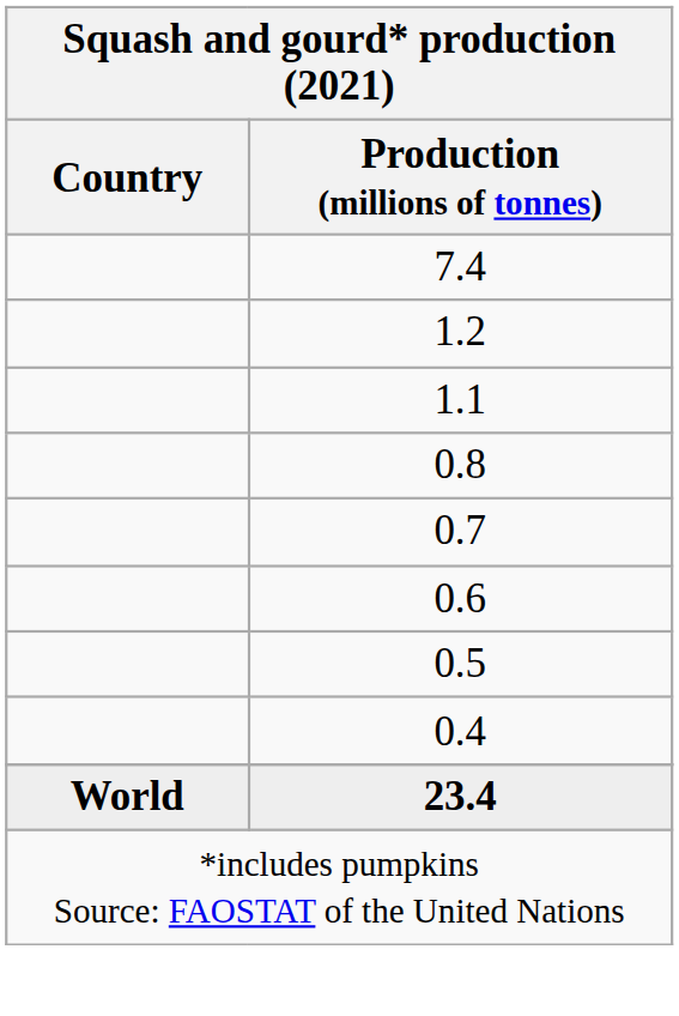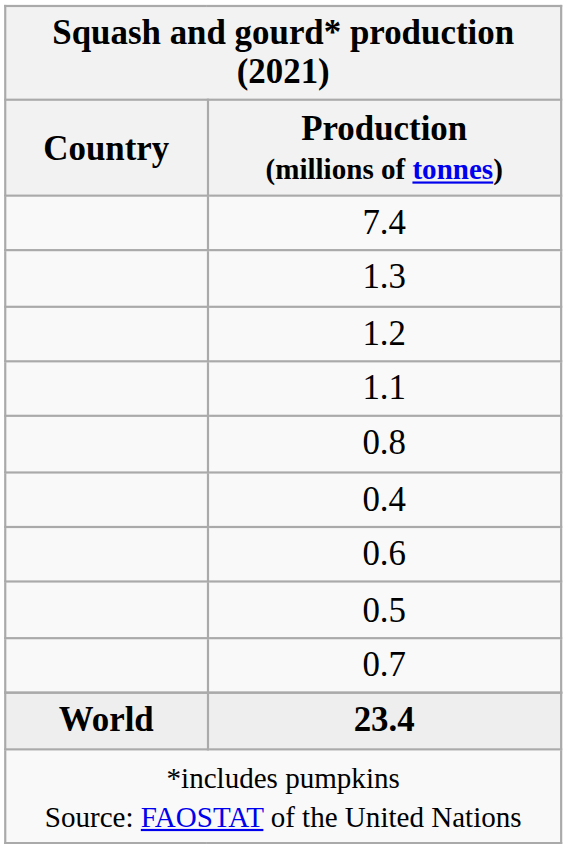+ row: 1.3
rows swapped: 0.7 <-> 0.4
